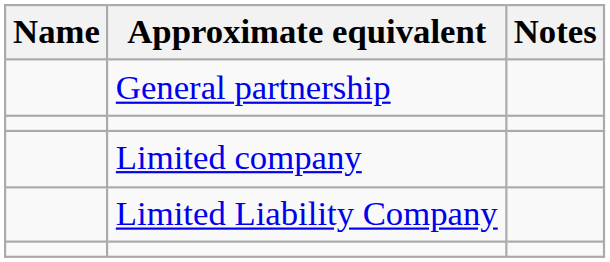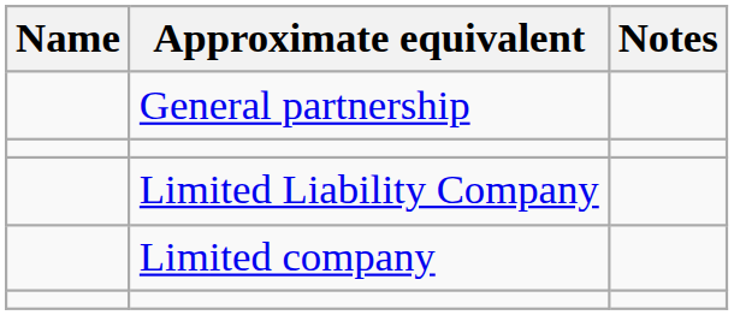rows swapped: Limited Liability Company <-> Limited company
